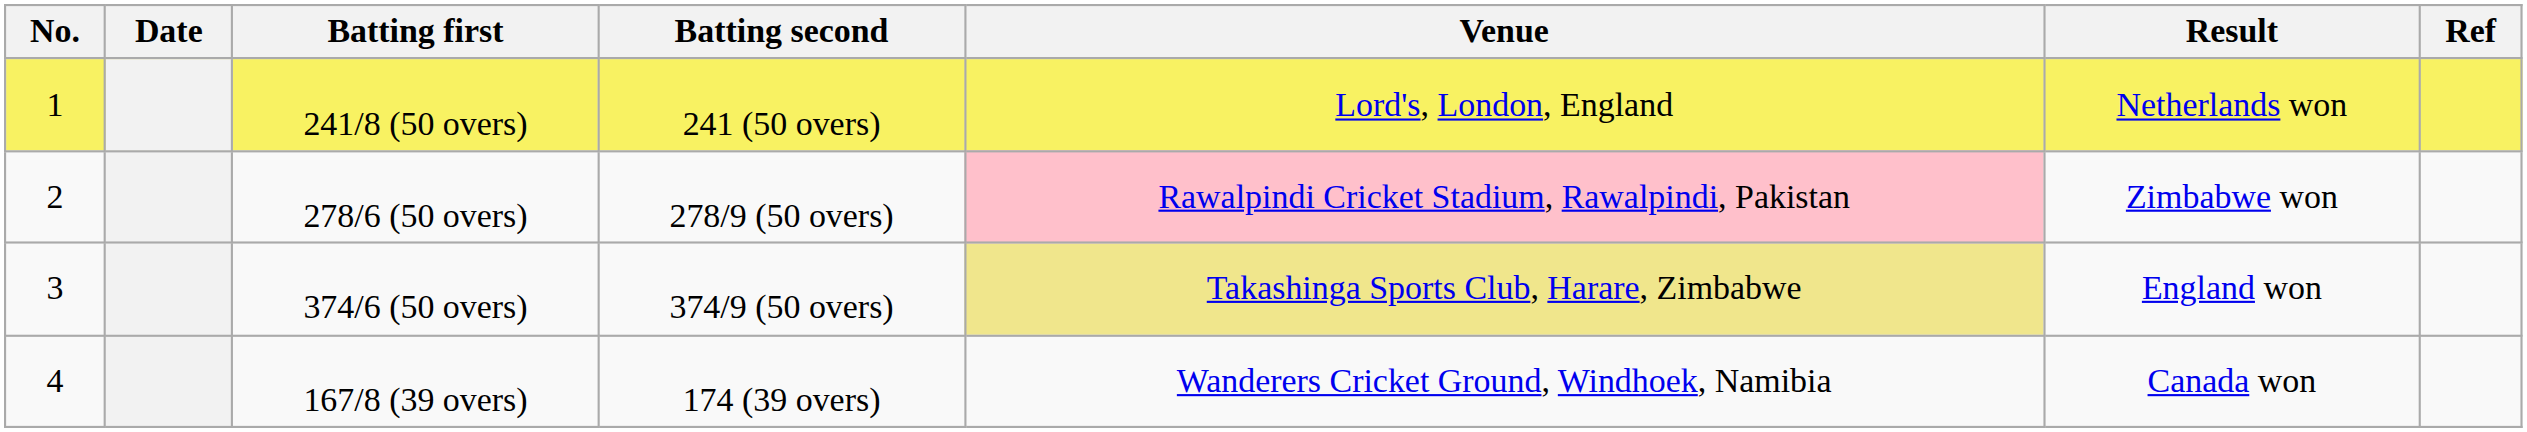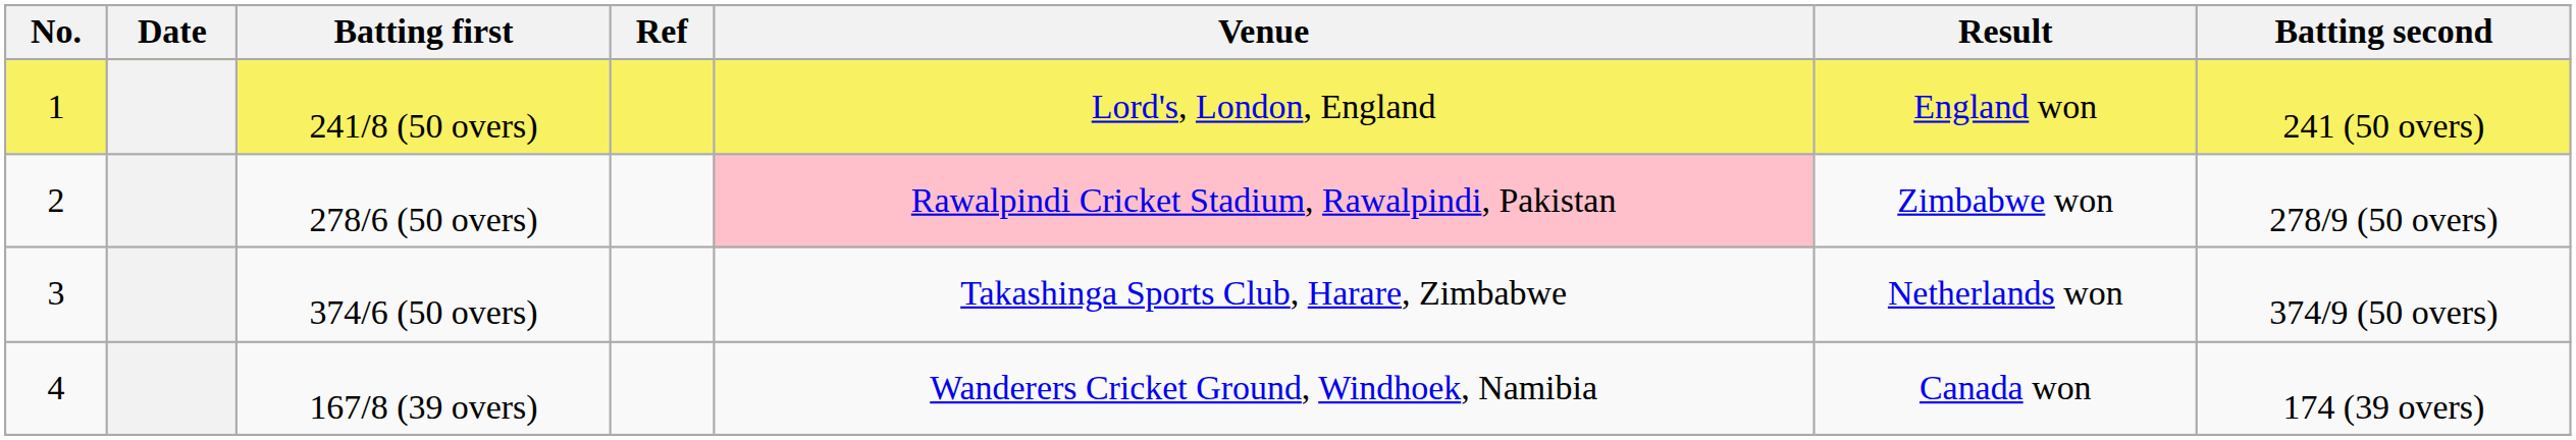columns swapped: Batting second <-> Ref
241/8 (50 overs) | Result: Netherlands won -> England won
374/6 (50 overs) | Venue: khaki background -> no background
374/6 (50 overs) | Result: England won -> Netherlands won
